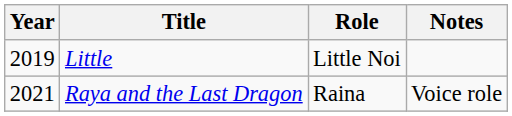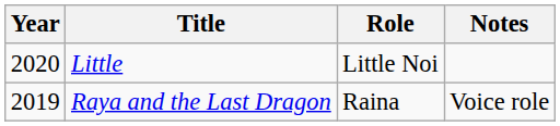Little | Year: 2019 -> 2020
Raya and the Last Dragon | Year: 2021 -> 2019
